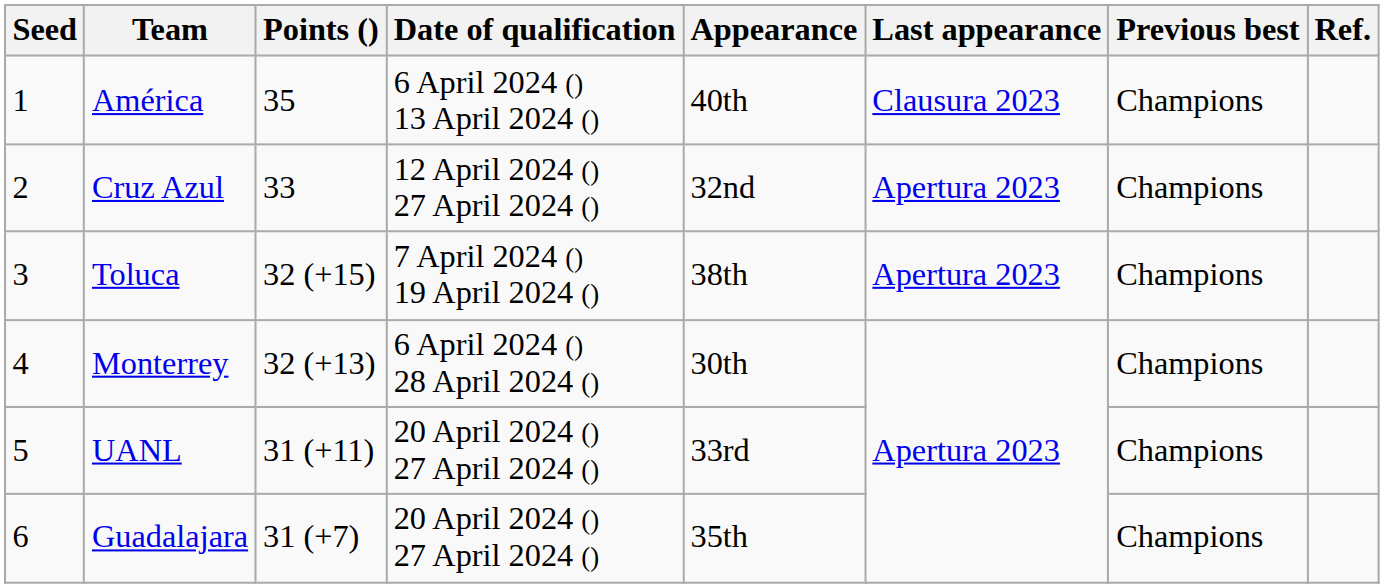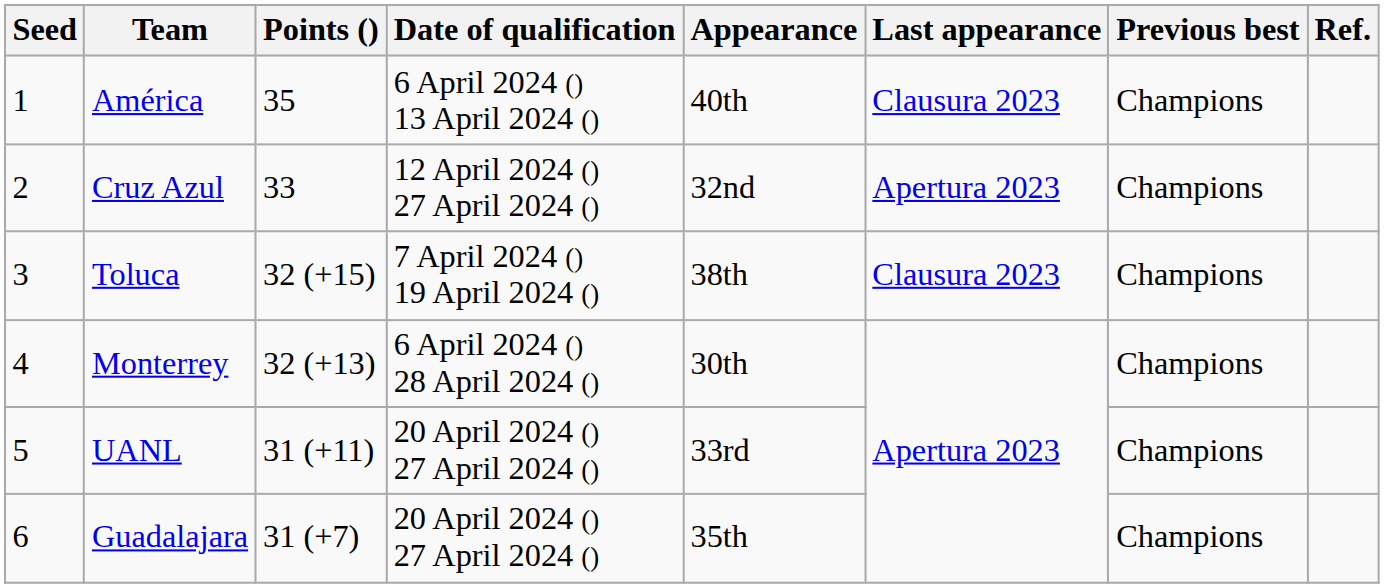Toluca | Last appearance: Apertura 2023 -> Clausura 2023
